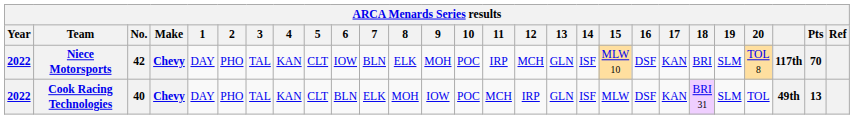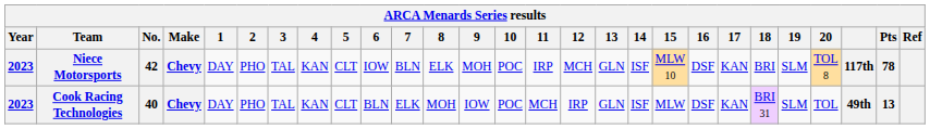Niece Motorsports | Year: 2022 -> 2023
Niece Motorsports | Pts: 70 -> 78
Cook Racing Technologies | Year: 2022 -> 2023
